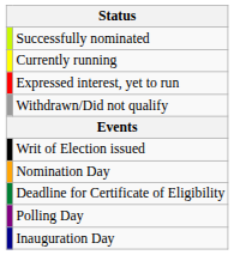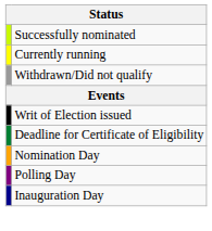- row: Expressed interest, yet to run
rows swapped: Deadline for Certificate of Eligibility <-> Nomination Day
